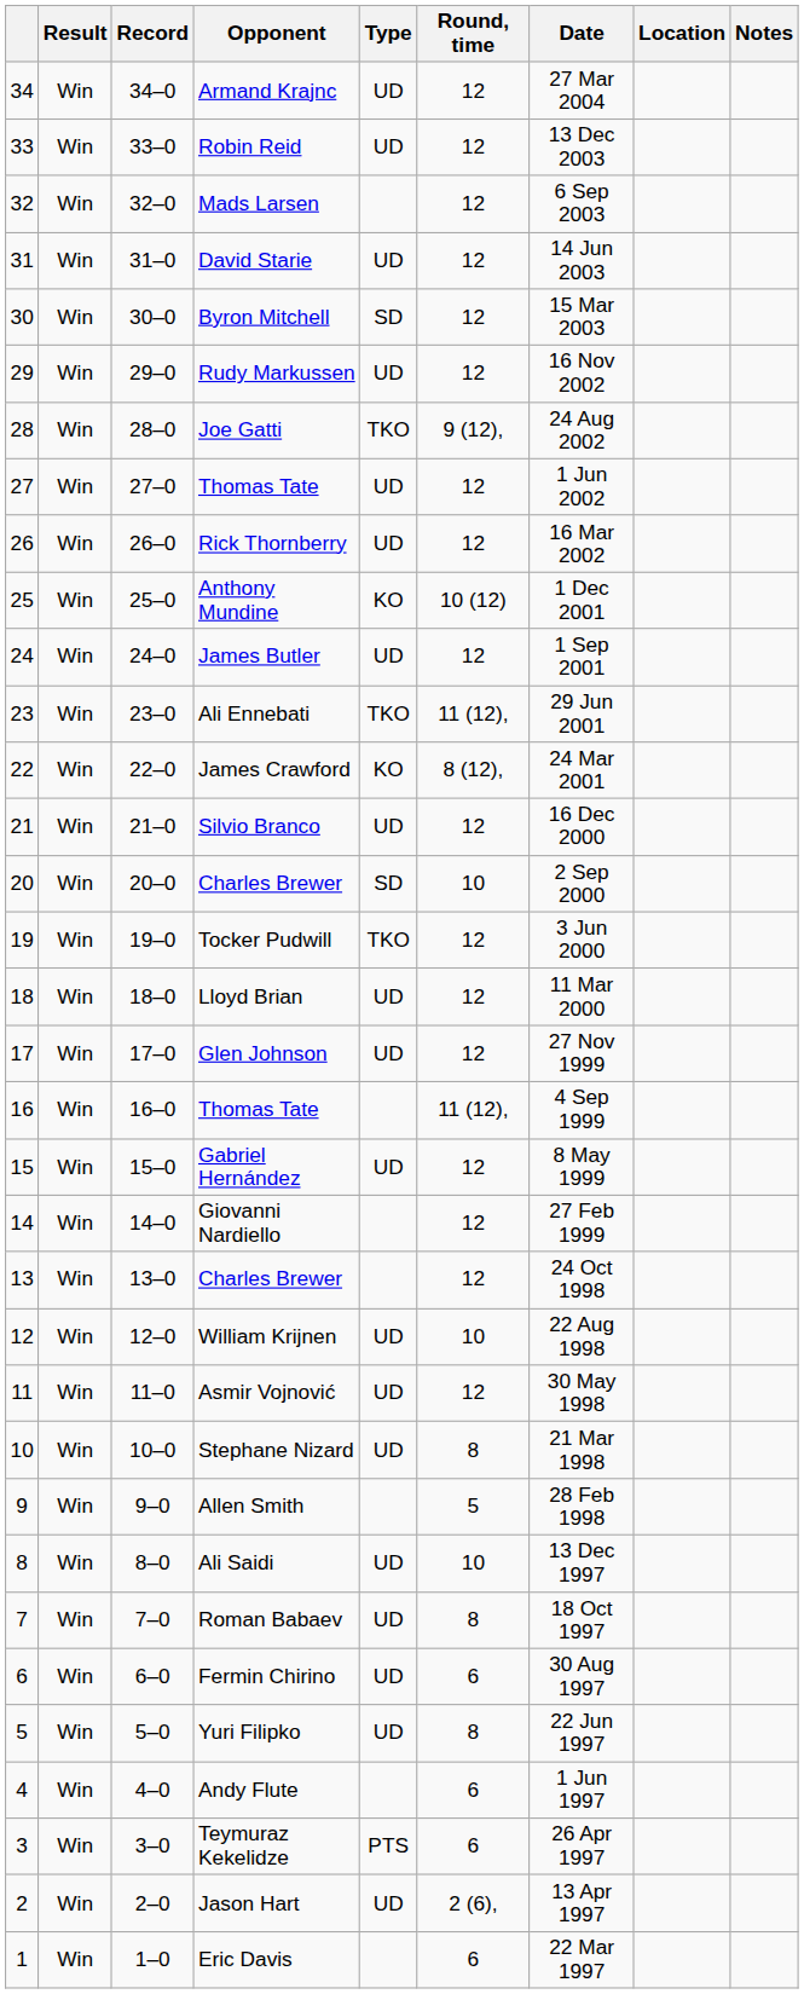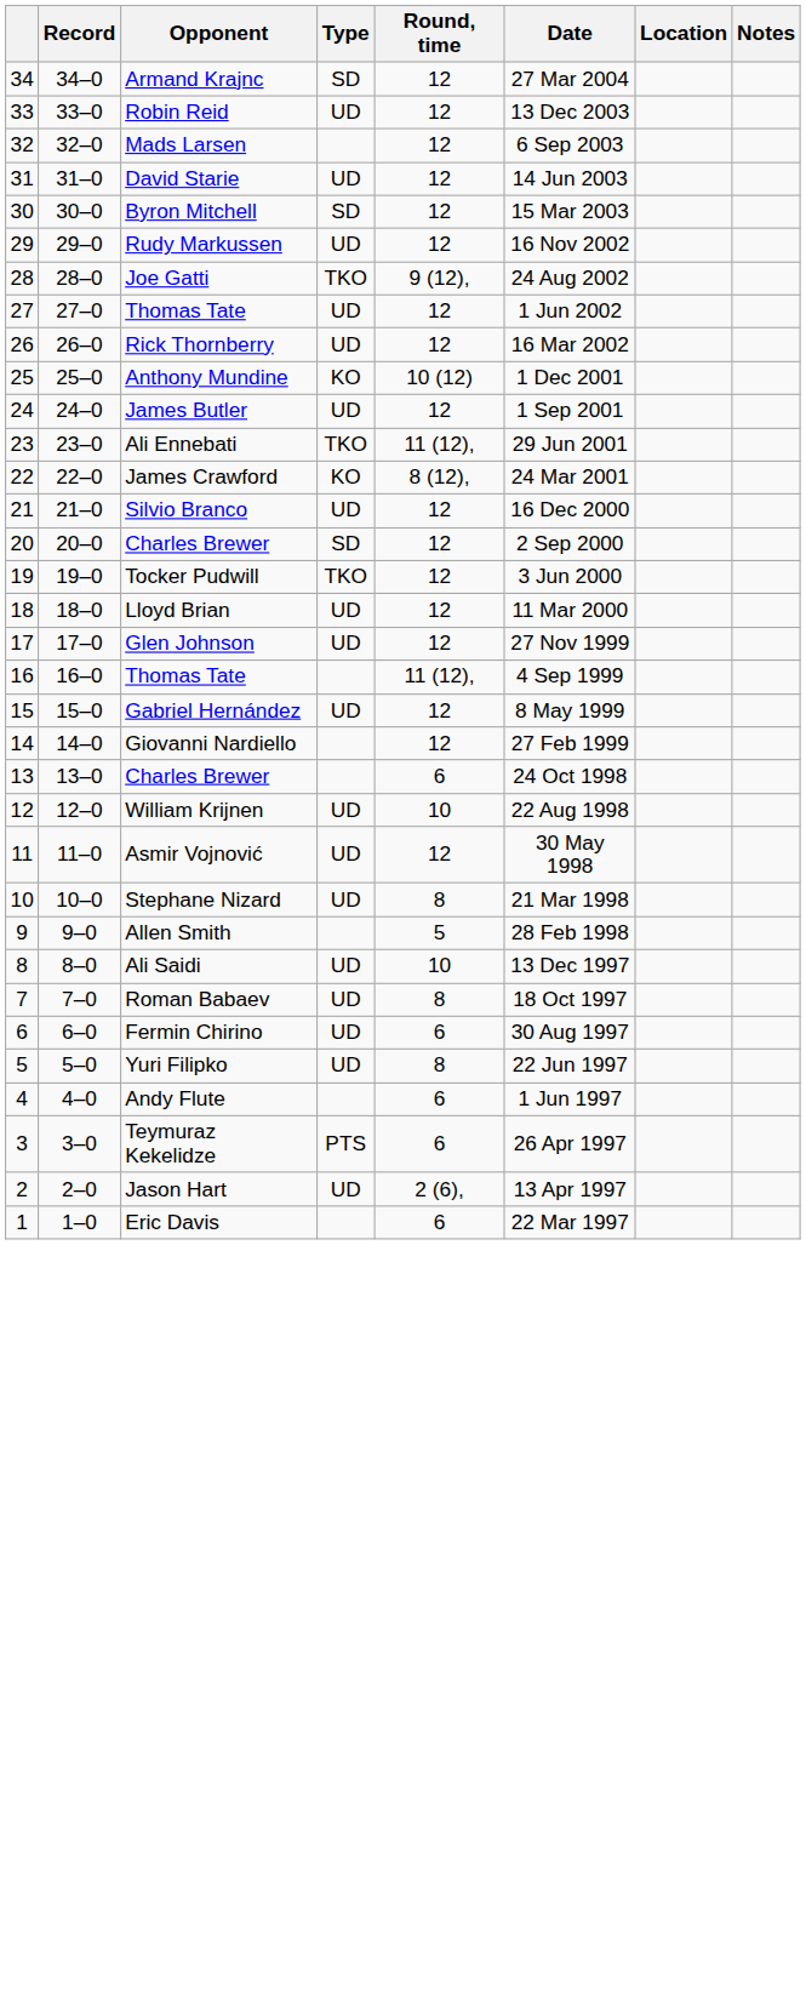- column: Result | Win | Win | Win | Win | Win | Win | Win | Win | Win | Win | Win | Win | Win | Win | Win | Win | Win | Win | Win | Win | Win | Win | Win | Win | Win | Win | Win | Win | Win | Win | Win | Win | Win | Win
Armand Krajnc | Type: UD -> SD
20 / Charles Brewer | Round, time: 10 -> 12
13 / Charles Brewer | Round, time: 12 -> 6
